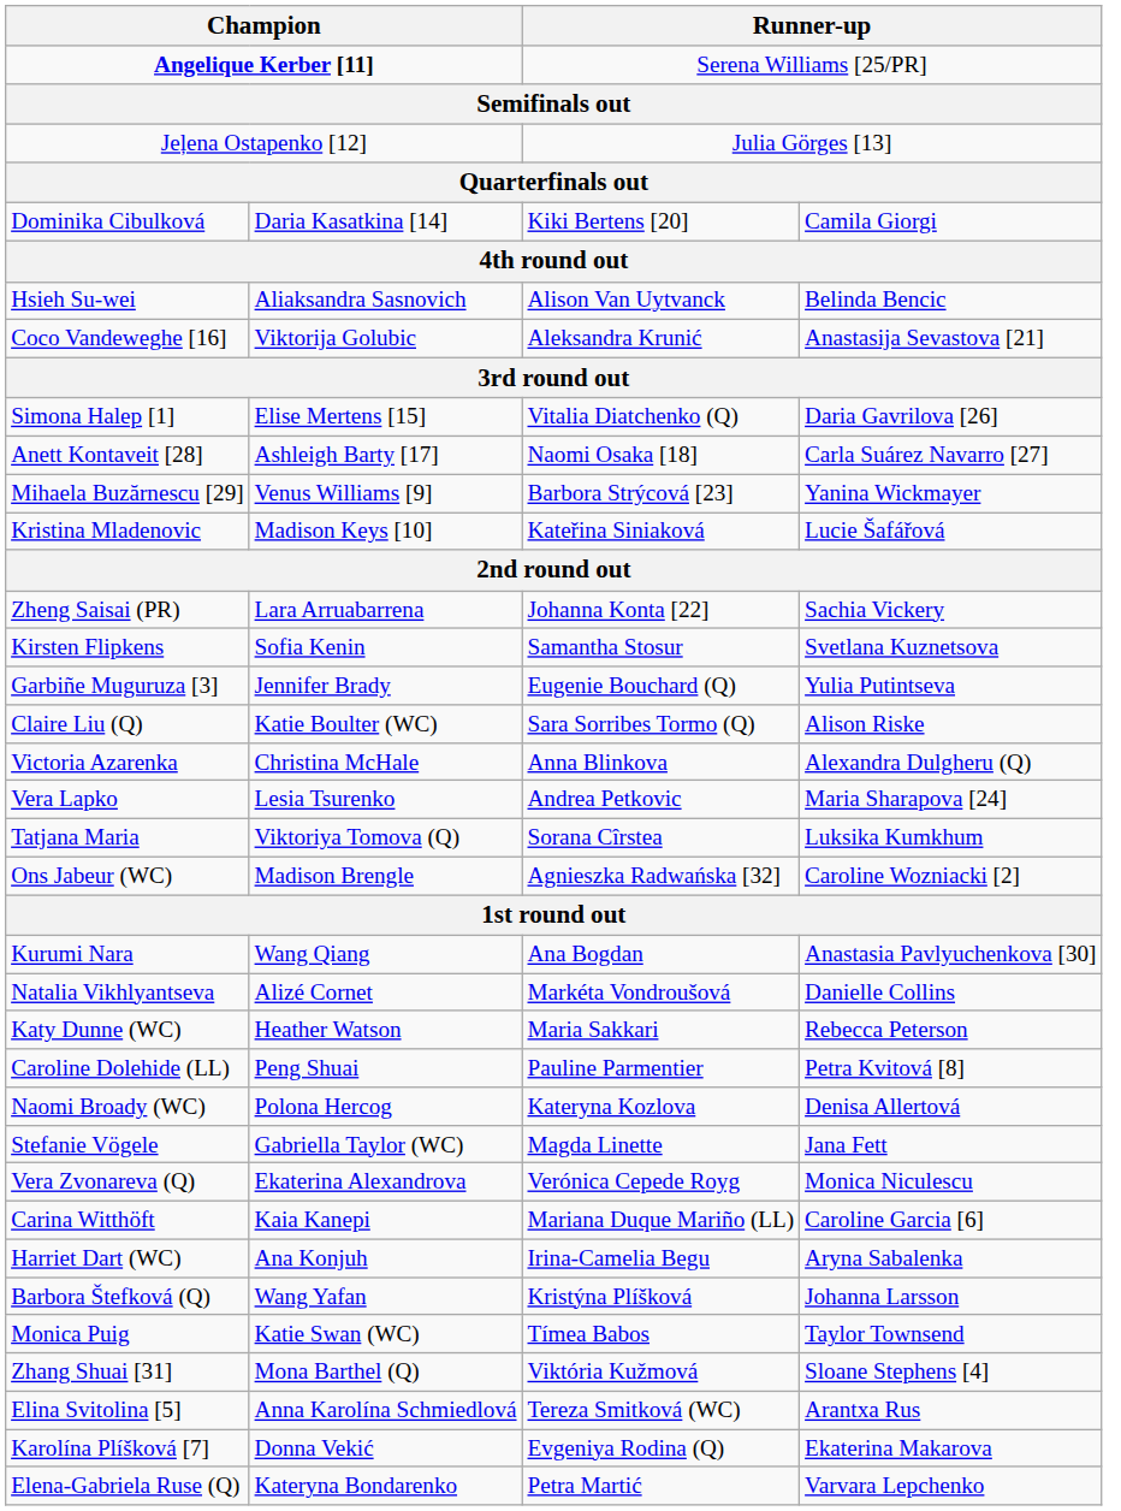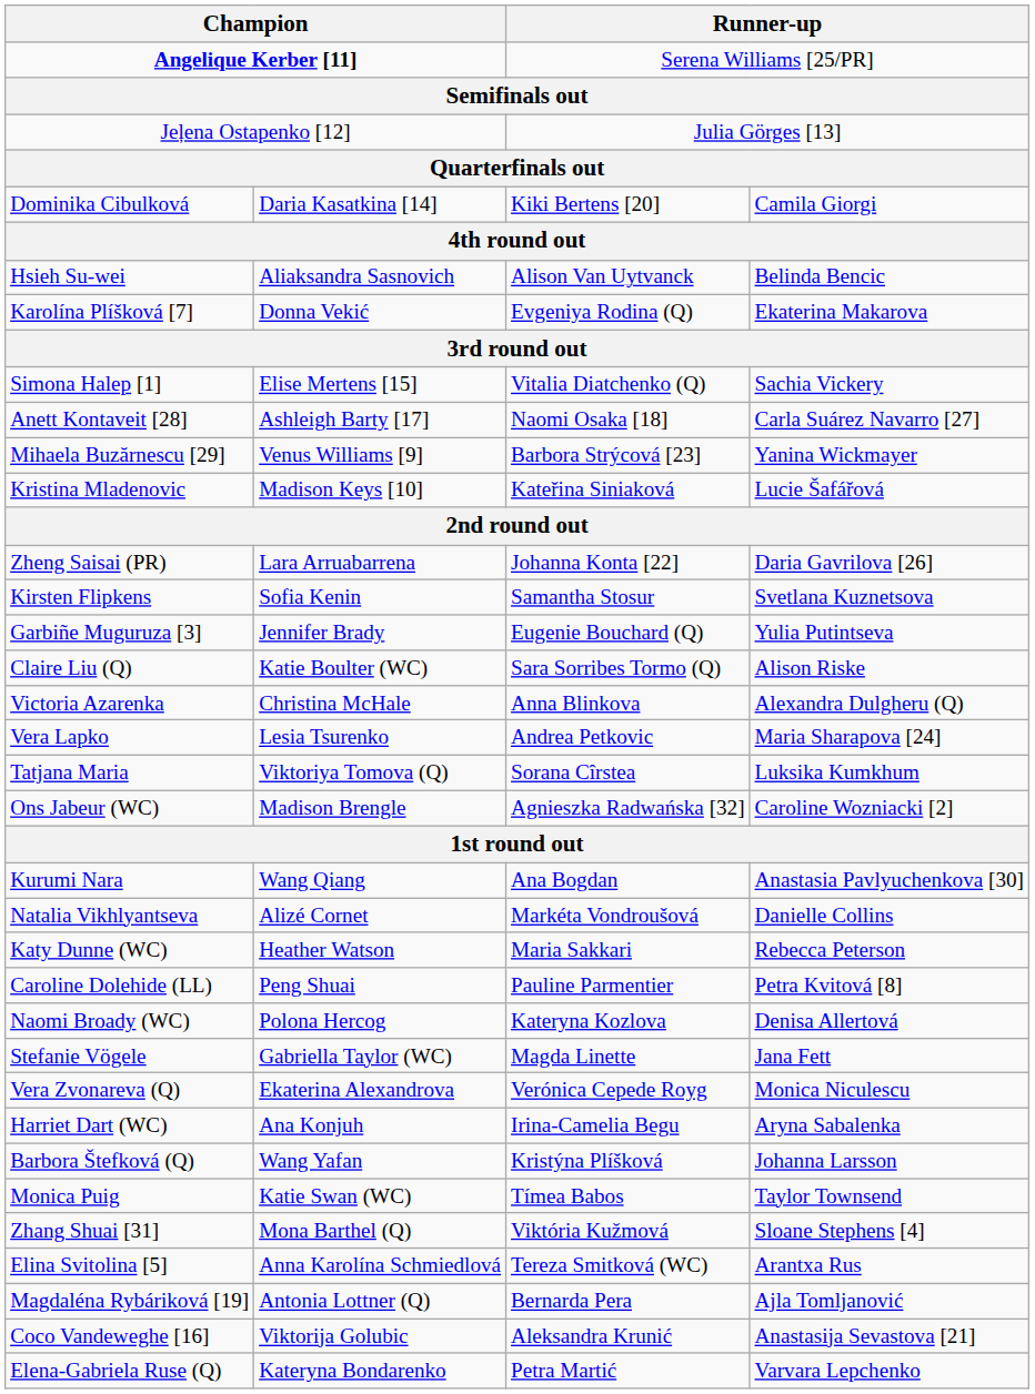rows swapped: Karolína Plíšková [7] <-> Coco Vandeweghe [16]
Simona Halep [1] | column 4: Daria Gavrilova [26] -> Sachia Vickery
Zheng Saisai (PR) | column 4: Sachia Vickery -> Daria Gavrilova [26]
- row: Carina Witthöft | Kaia Kanepi | Mariana Duque Mariño (LL) | Caroline Garcia [6]
+ row: Magdaléna Rybáriková [19] | Antonia Lottner (Q) | Bernarda Pera | Ajla Tomljanović
